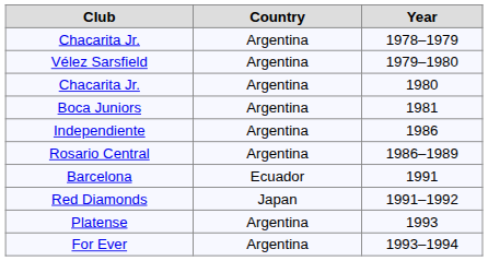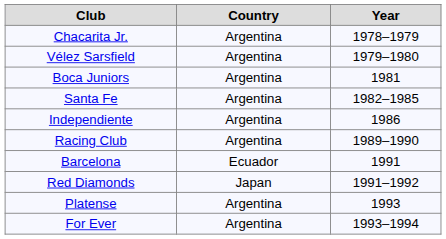- row: Chacarita Jr. | Argentina | 1980
+ row: Santa Fe | Argentina | 1982–1985
- row: Rosario Central | Argentina | 1986–1989
+ row: Racing Club | Argentina | 1989–1990
